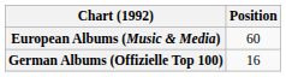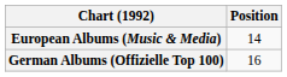European Albums (Music & Media) | Position: 60 -> 14
